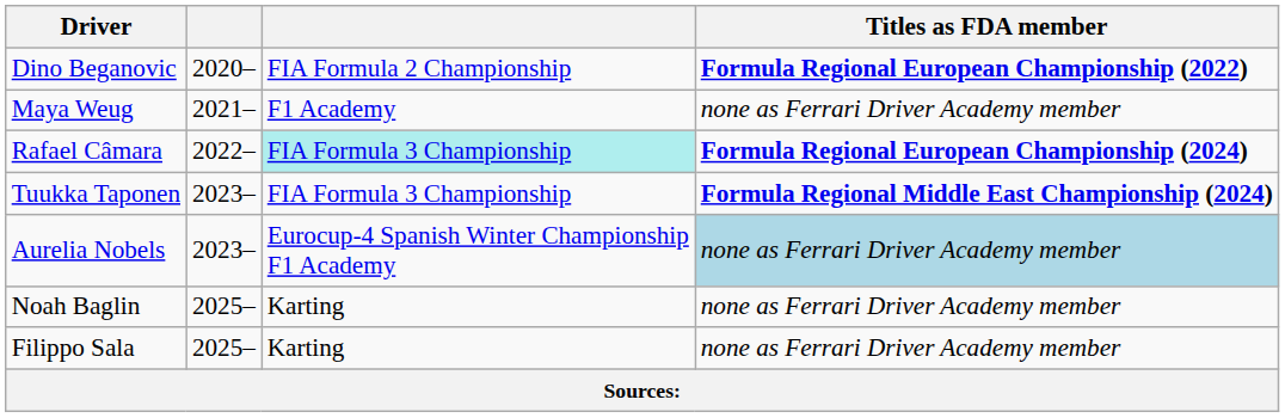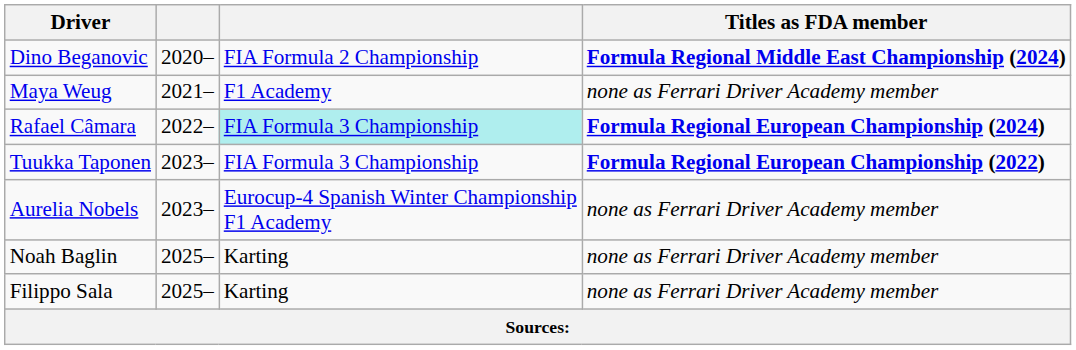Dino Beganovic | Titles as FDA member: Formula Regional European Championship (2022) -> Formula Regional Middle East Championship (2024)
Tuukka Taponen | Titles as FDA member: Formula Regional Middle East Championship (2024) -> Formula Regional European Championship (2022)
Aurelia Nobels | Titles as FDA member: lightblue background -> no background
